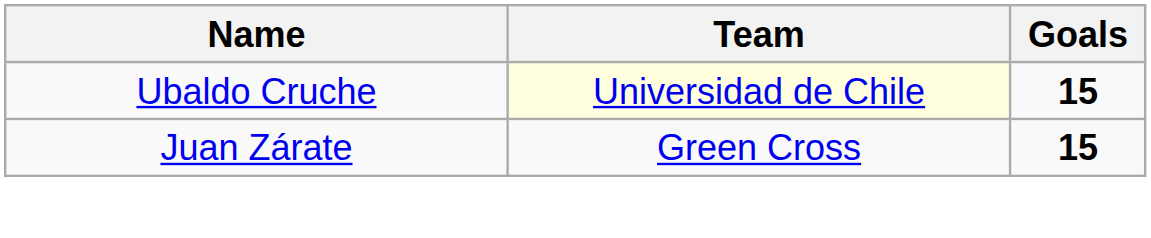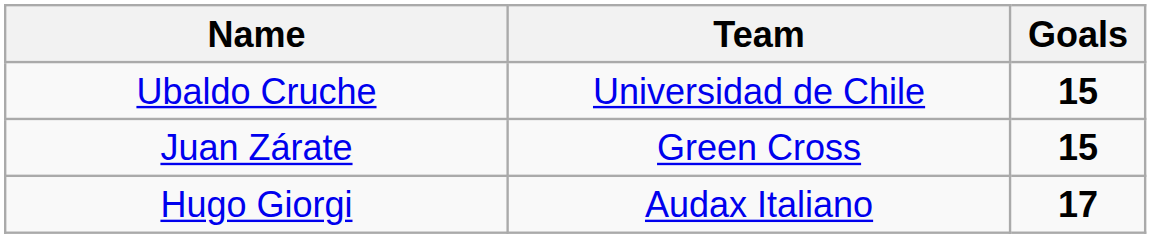Ubaldo Cruche | Team: lightyellow background -> no background
+ row: Hugo Giorgi | Audax Italiano | 17
